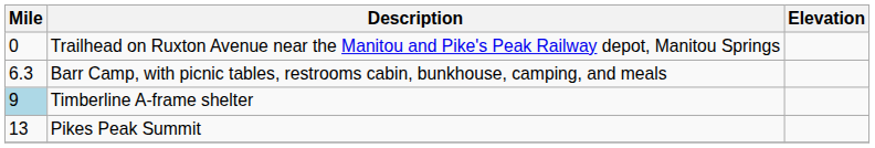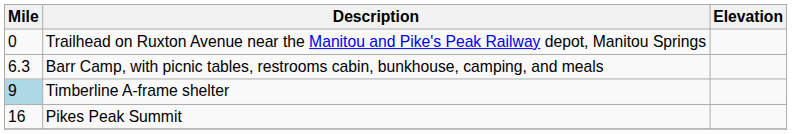Pikes Peak Summit | Mile: 13 -> 16
